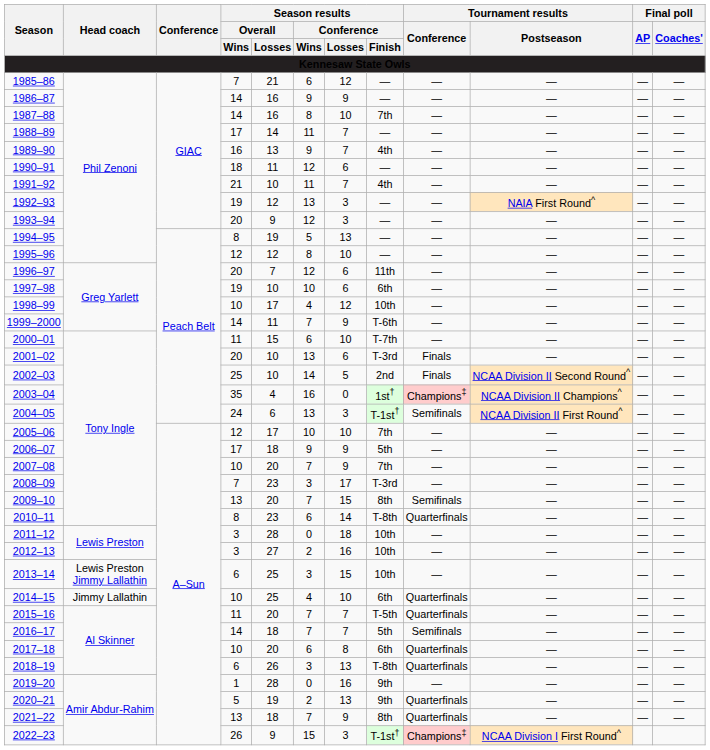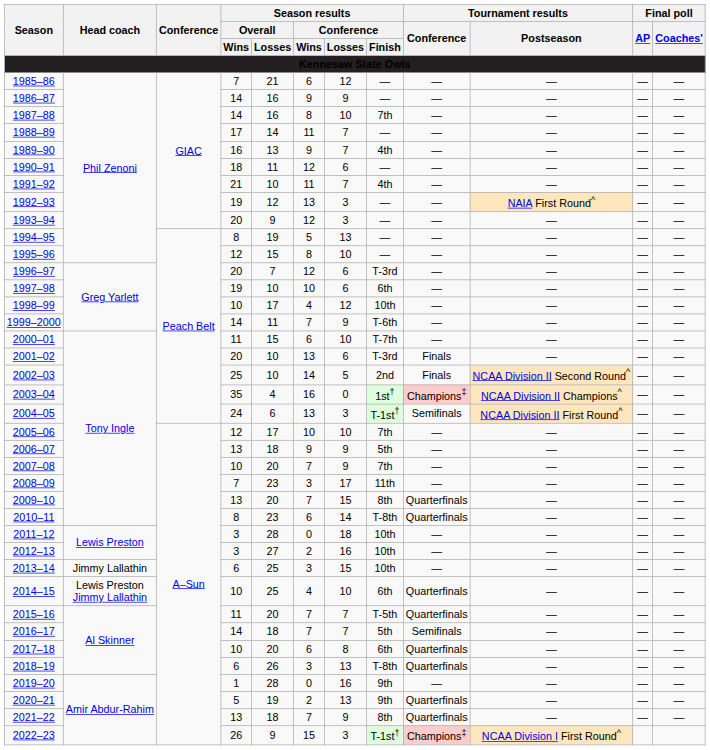1995–96 | Season results / Overall / Losses: 12 -> 15
1996–97 | Season results / Conference / Finish: 11th -> T-3rd
2006–07 | Season results / Overall / Wins: 17 -> 13
2008–09 | Season results / Conference / Finish: T-3rd -> 11th
2009–10 | Tournament results / Conference: Semifinals -> Quarterfinals
2013–14 | Head coach: Lewis Preston Jimmy Lallathin -> Jimmy Lallathin
2014–15 | Head coach: Jimmy Lallathin -> Lewis Preston Jimmy Lallathin
